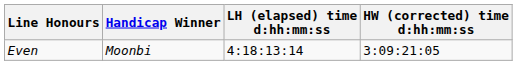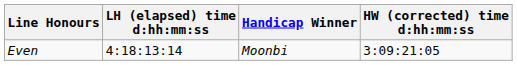columns swapped: LH (elapsed) time d:hh:mm:ss <-> Handicap Winner
